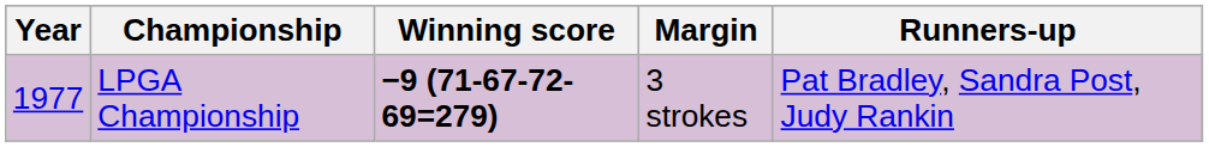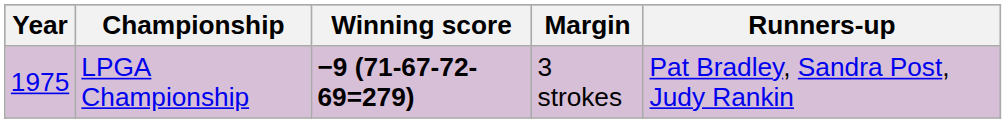LPGA Championship | Year: 1977 -> 1975
